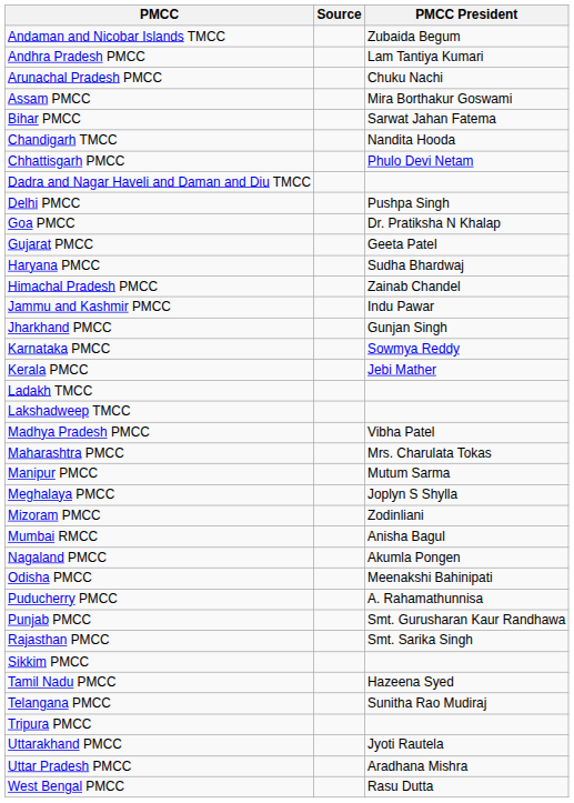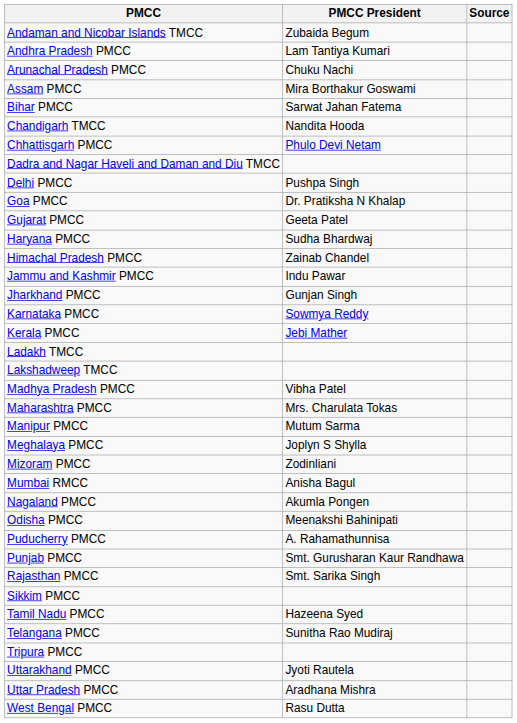columns swapped: PMCC President <-> Source
